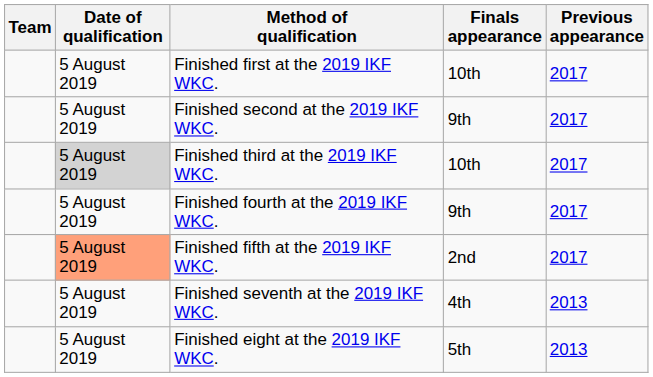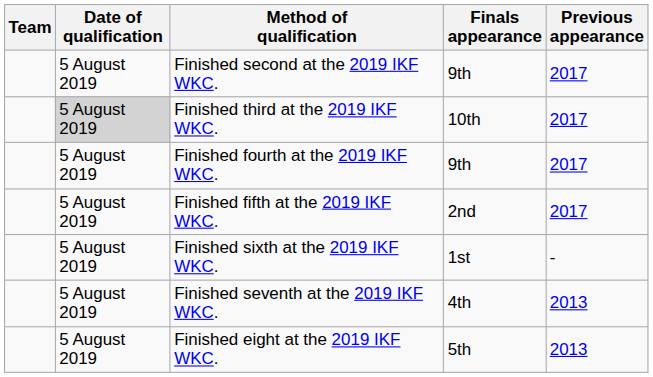- row: 5 August 2019 | Finished first at the 2019 IKF WKC. | 10th | 2017
Finished fifth at the 2019 IKF WKC. | Date of qualification: lightsalmon background -> no background
+ row: 5 August 2019 | Finished sixth at the 2019 IKF WKC. | 1st | -
